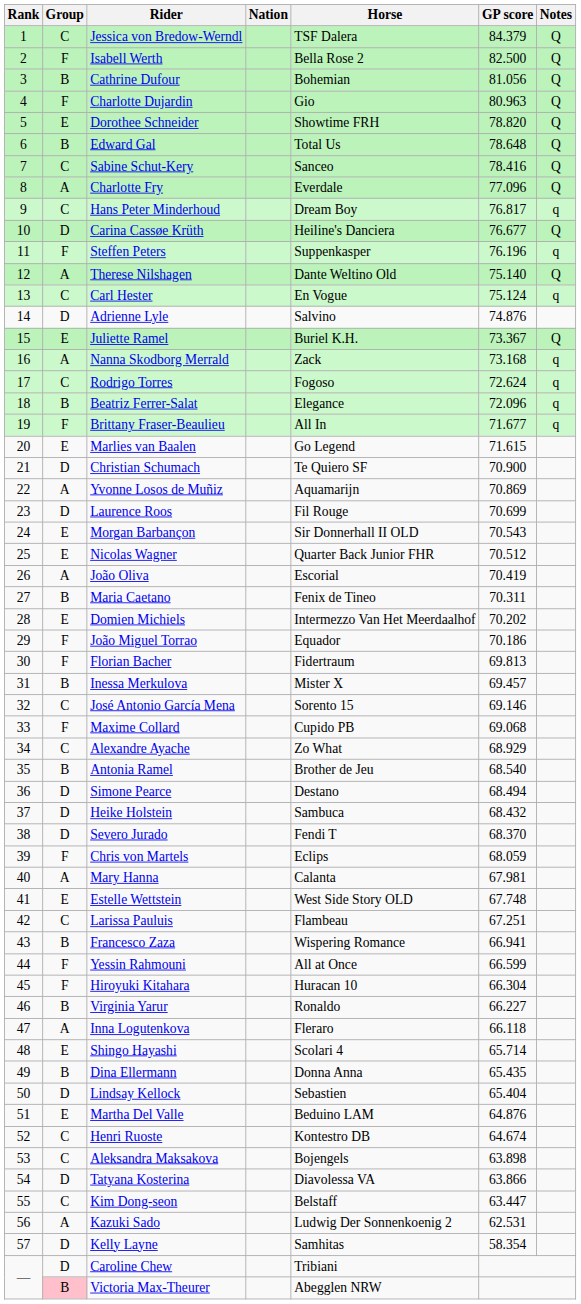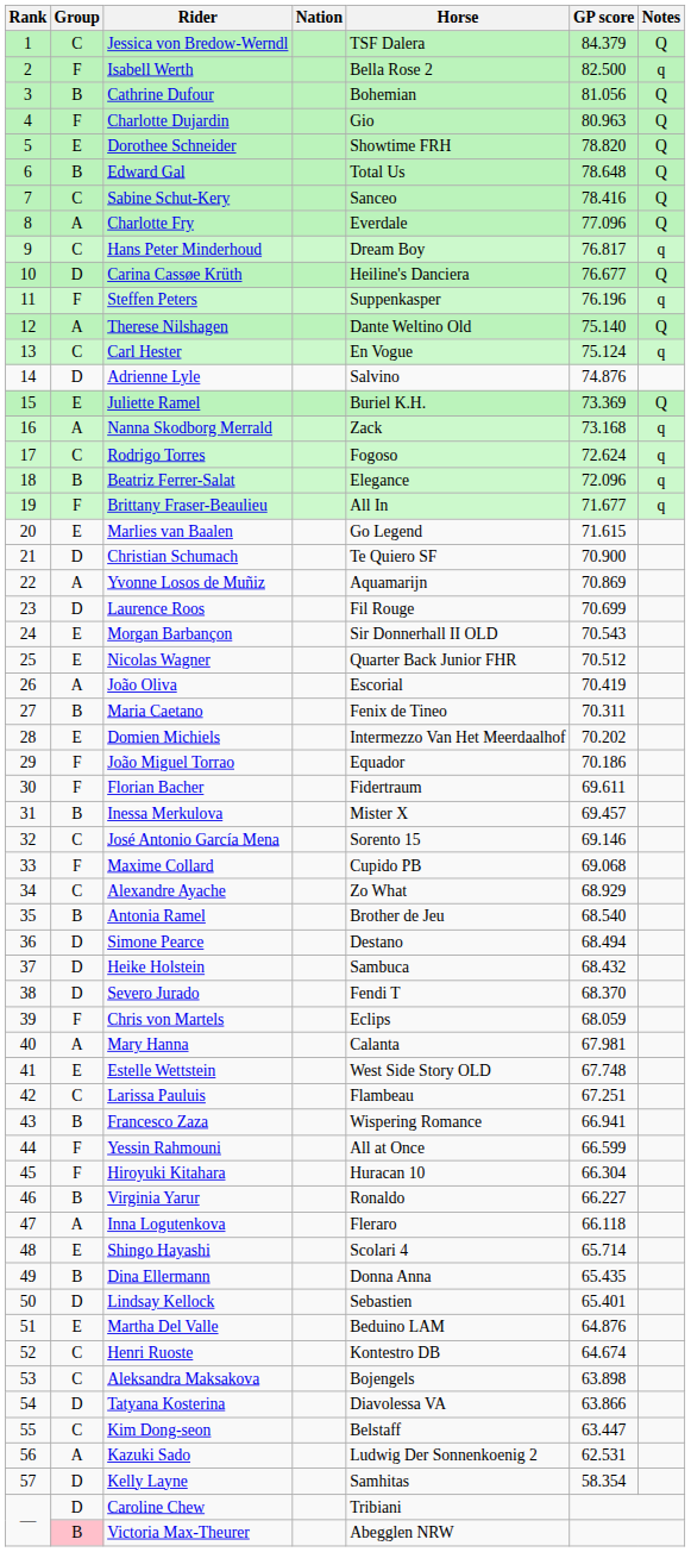Isabell Werth | Notes: Q -> q
Juliette Ramel | GP score: 73.367 -> 73.369
Florian Bacher | GP score: 69.813 -> 69.611
Lindsay Kellock | GP score: 65.404 -> 65.401
